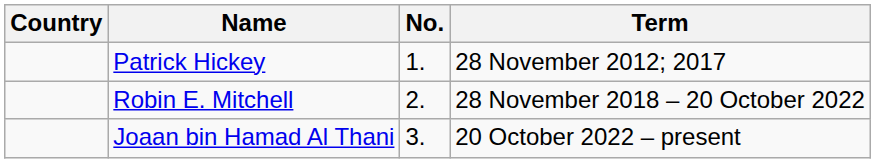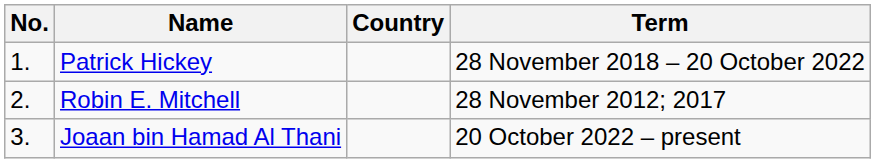columns swapped: No. <-> Country
Patrick Hickey | Term: 28 November 2012; 2017 -> 28 November 2018 – 20 October 2022
Robin E. Mitchell | Term: 28 November 2018 – 20 October 2022 -> 28 November 2012; 2017
